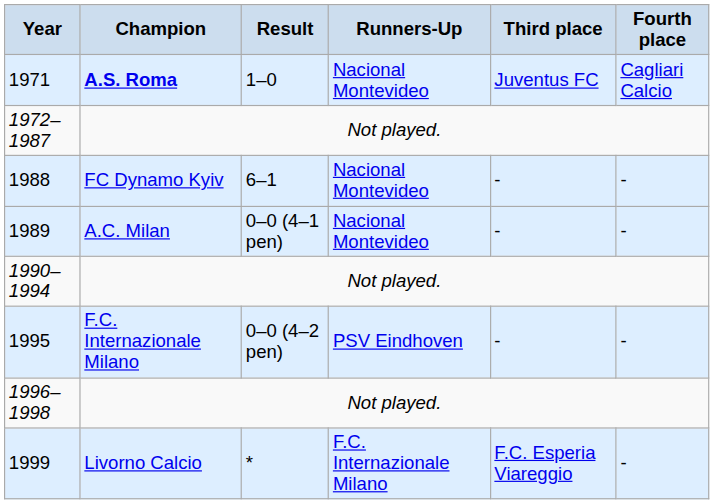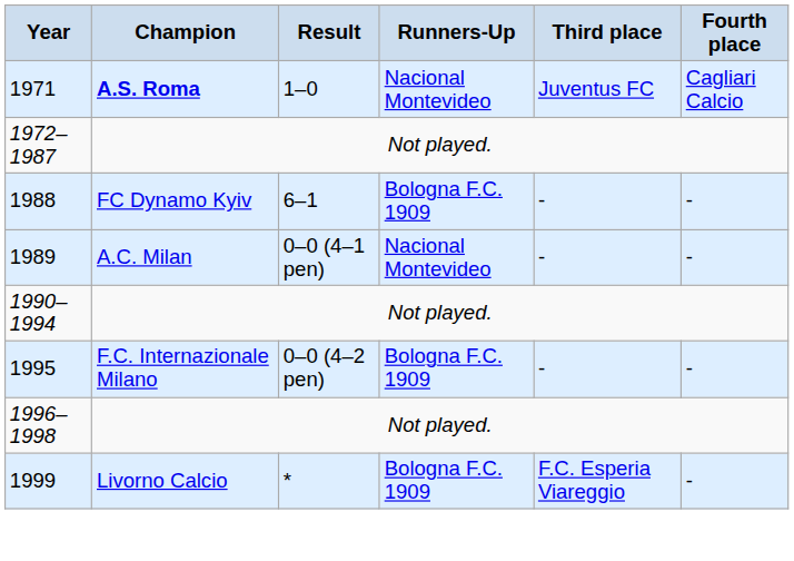1988 | Runners-Up: Nacional Montevideo -> Bologna F.C. 1909
1995 | Runners-Up: PSV Eindhoven -> Bologna F.C. 1909
1999 | Runners-Up: F.C. Internazionale Milano -> Bologna F.C. 1909
